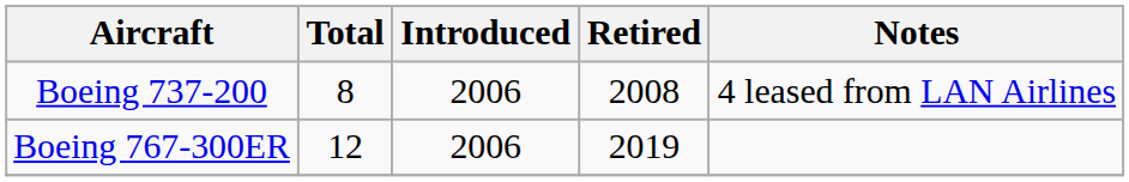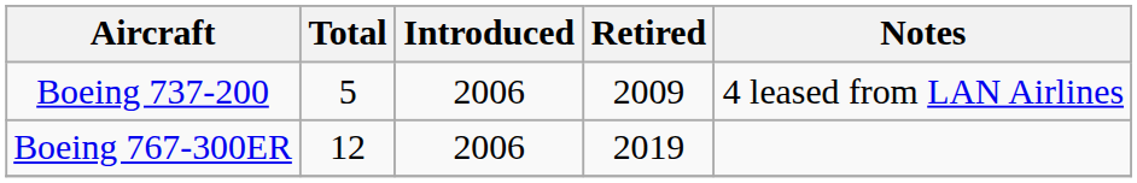Boeing 737-200 | Total: 8 -> 5
Boeing 737-200 | Retired: 2008 -> 2009
